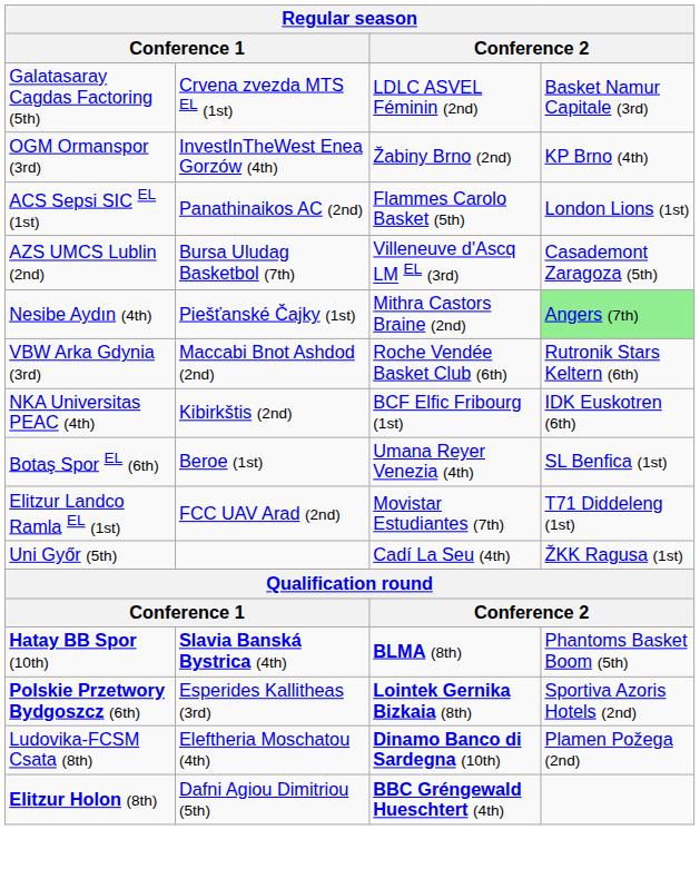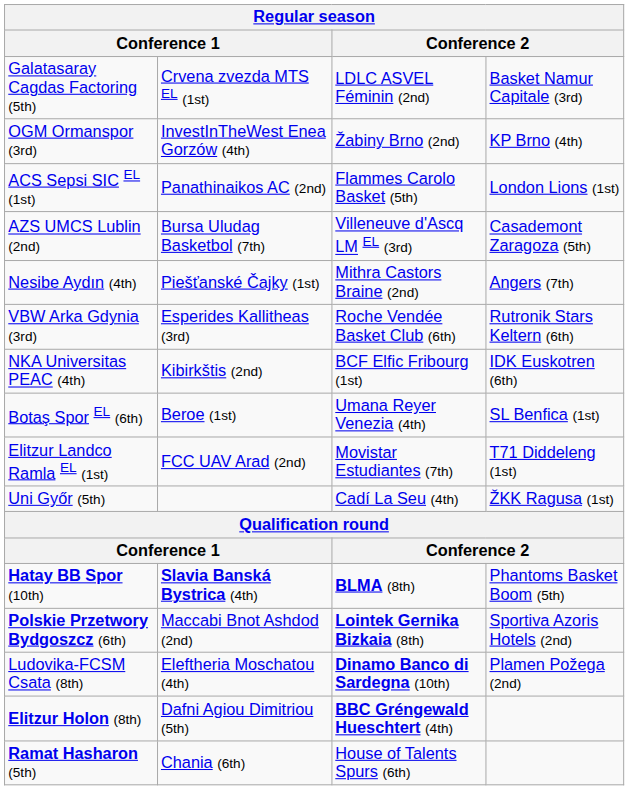Nesibe Aydın (4th) | column 4: lightgreen background -> no background
VBW Arka Gdynia (3rd) | column 2: Maccabi Bnot Ashdod (2nd) -> Esperides Kallitheas (3rd)
Polskie Przetwory Bydgoszcz (6th) | column 2: Esperides Kallitheas (3rd) -> Maccabi Bnot Ashdod (2nd)
+ row: Ramat Hasharon (5th) | Chania (6th) | House of Talents Spurs (6th)
